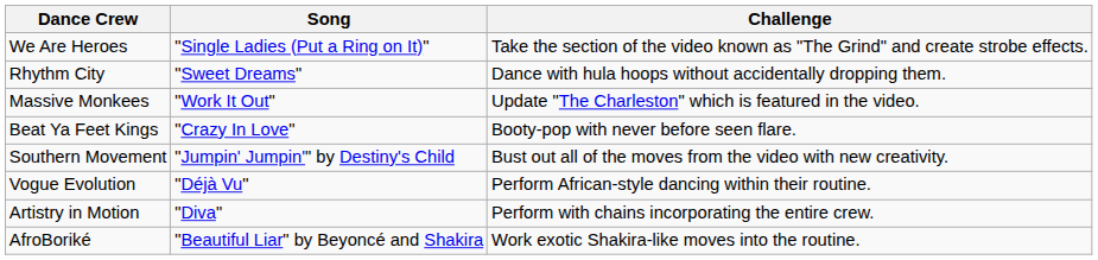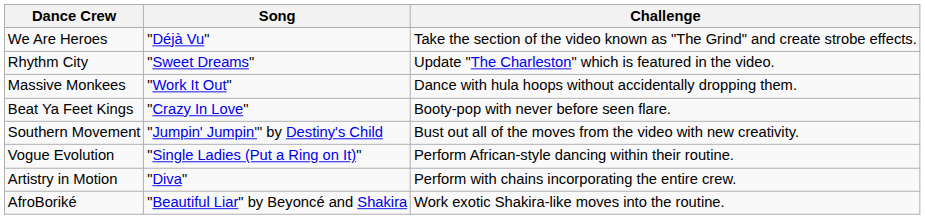We Are Heroes | Song: "Single Ladies (Put a Ring on It)" -> "Déjà Vu"
Rhythm City | Challenge: Dance with hula hoops without accidentally dropping them. -> Update "The Charleston" which is featured in the video.
Massive Monkees | Challenge: Update "The Charleston" which is featured in the video. -> Dance with hula hoops without accidentally dropping them.
Vogue Evolution | Song: "Déjà Vu" -> "Single Ladies (Put a Ring on It)"
